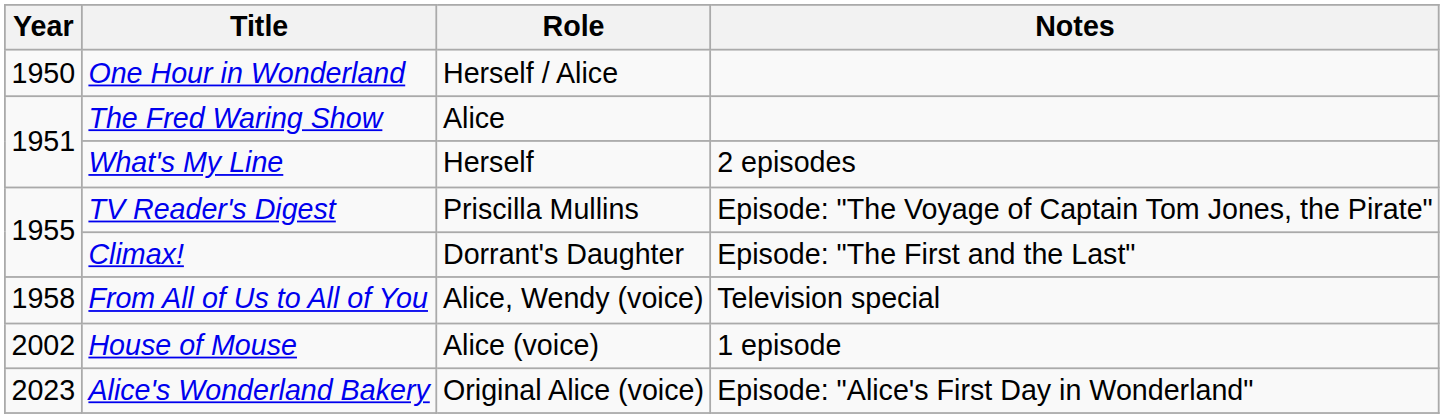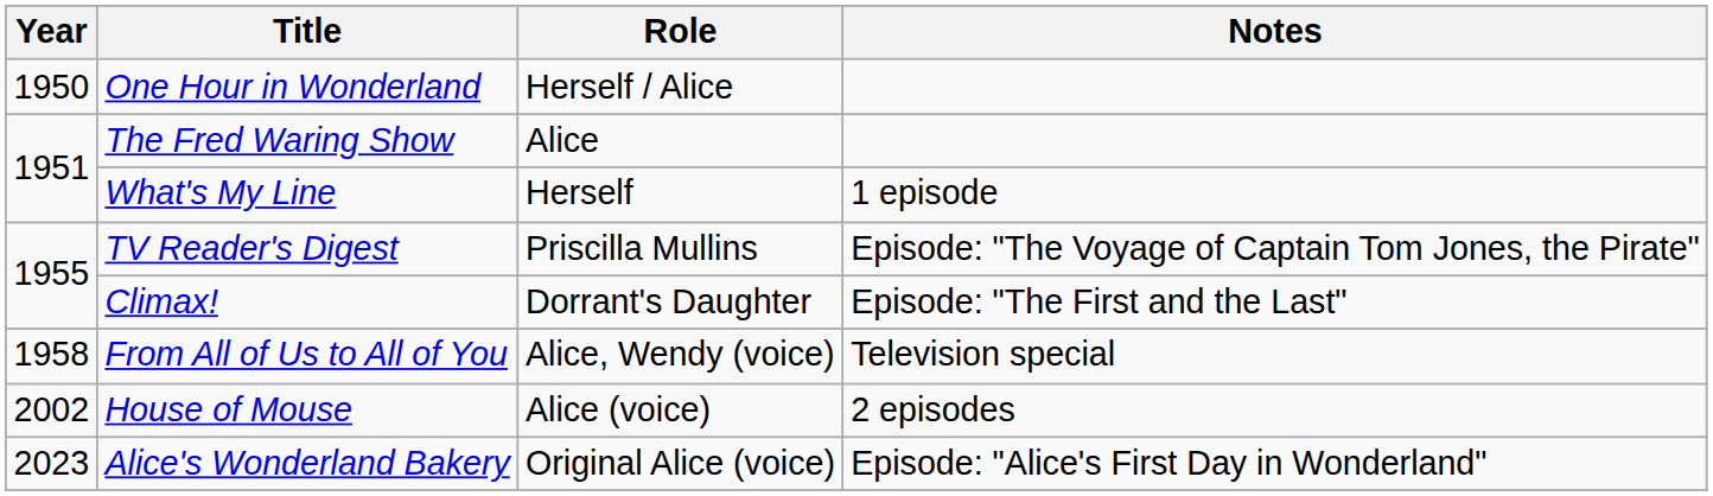What's My Line | Notes: 2 episodes -> 1 episode
House of Mouse | Notes: 1 episode -> 2 episodes
